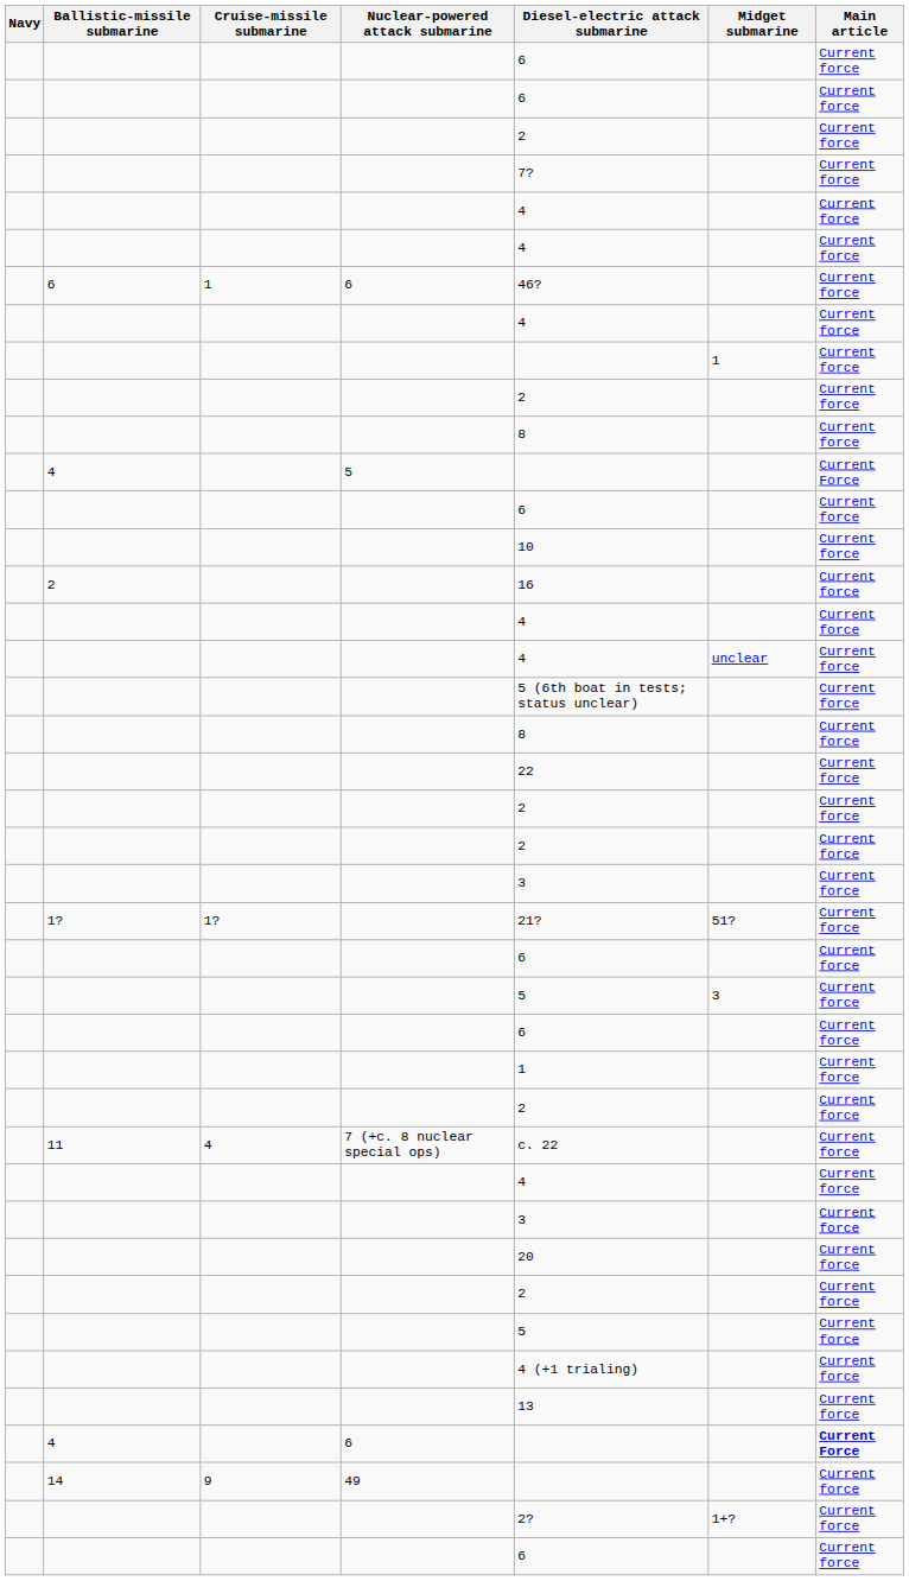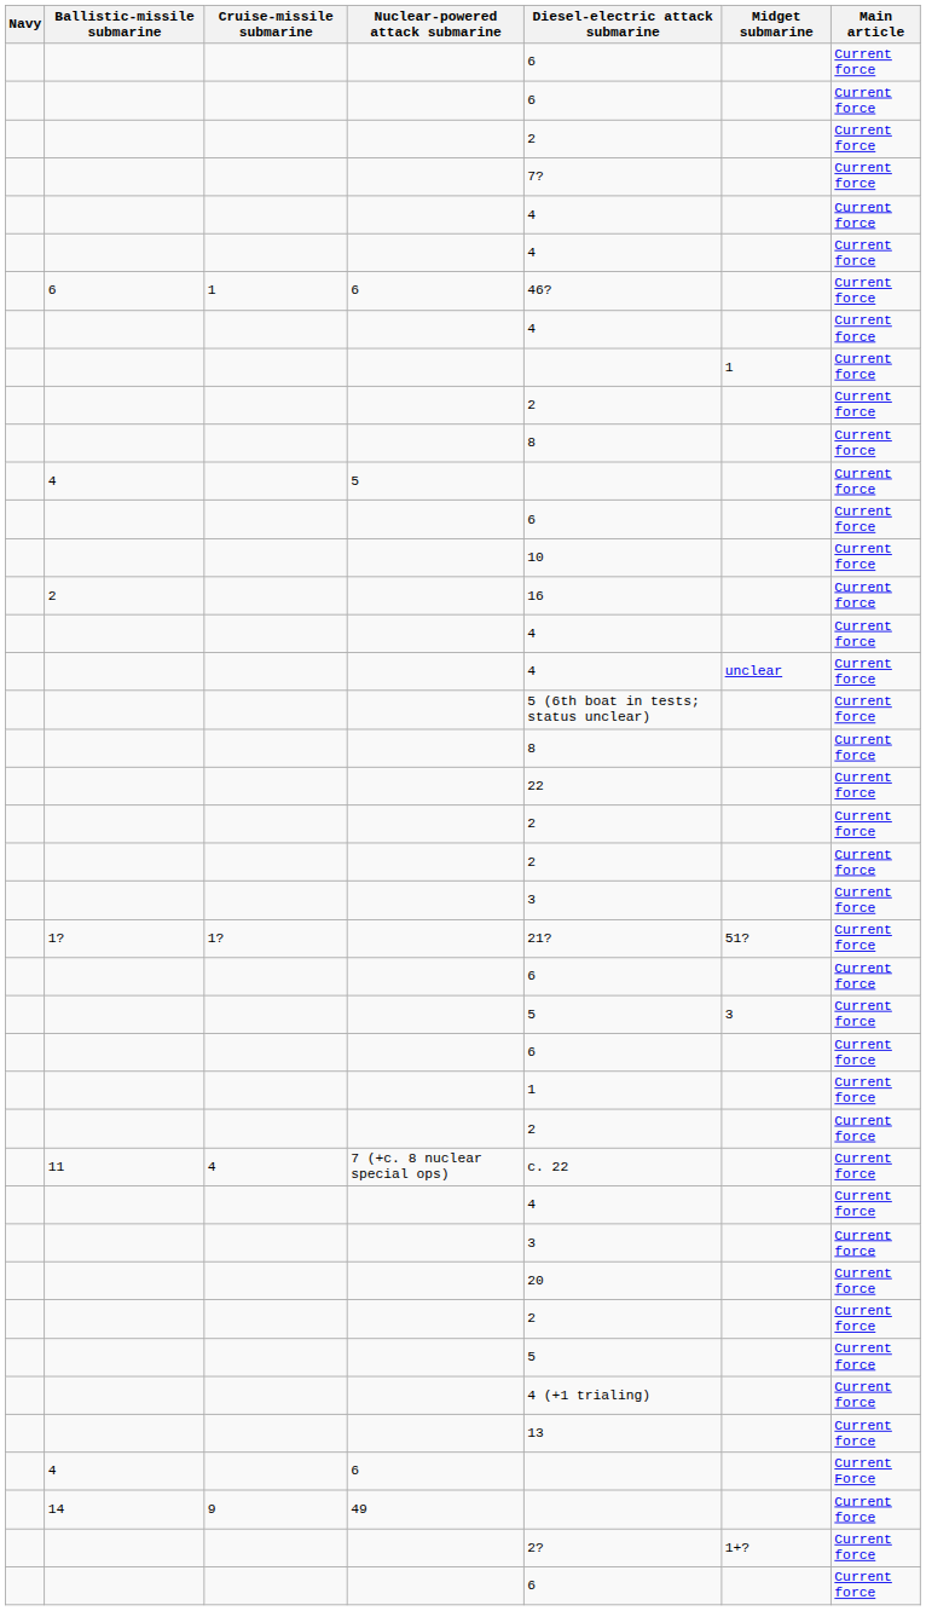4 / 5 | Main article: Current Force -> Current force
4 / 6 | Main article: bold -> normal
